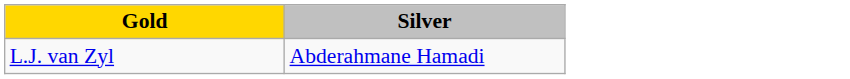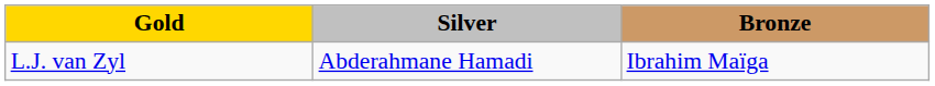+ column: Bronze | Ibrahim Maïga
